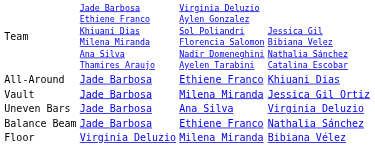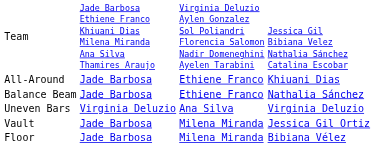rows swapped: Vault <-> Balance Beam
Uneven Bars | column 2: Jade Barbosa -> Virginia Deluzio
Floor | column 2: Virginia Deluzio -> Jade Barbosa
